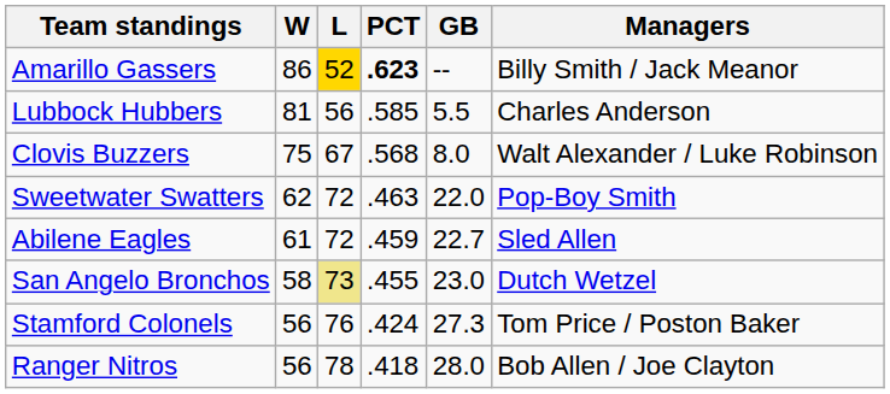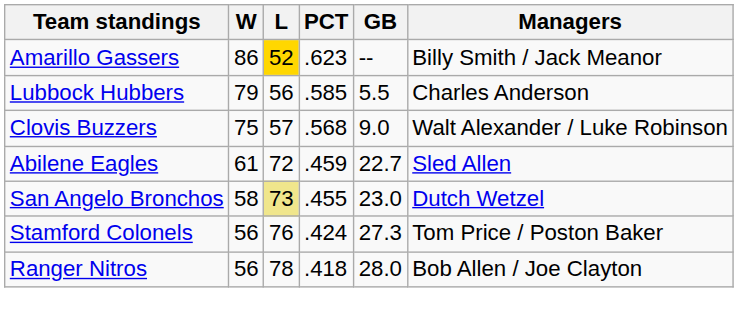Amarillo Gassers | PCT: bold -> normal
Lubbock Hubbers | W: 81 -> 79
Clovis Buzzers | L: 67 -> 57
Clovis Buzzers | GB: 8.0 -> 9.0
- row: Sweetwater Swatters | 62 | 72 | .463 | 22.0 | Pop-Boy Smith
